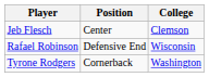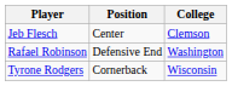Rafael Robinson | College: Wisconsin -> Washington
Tyrone Rodgers | College: Washington -> Wisconsin
